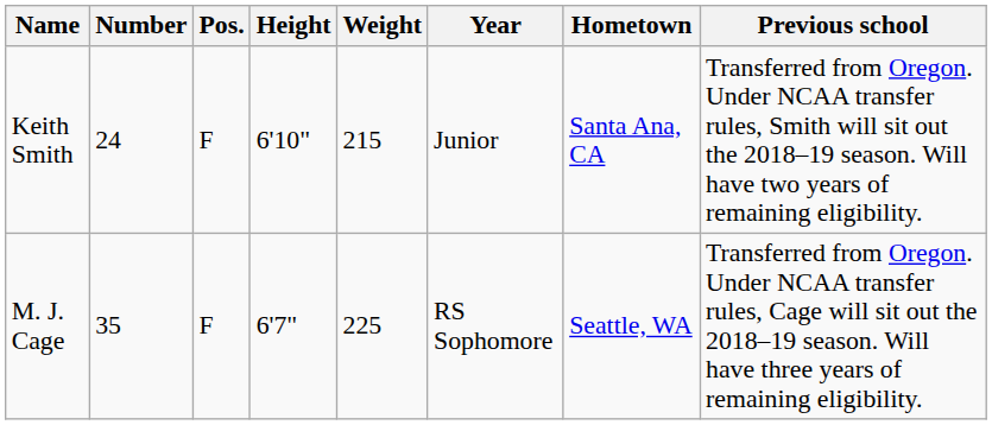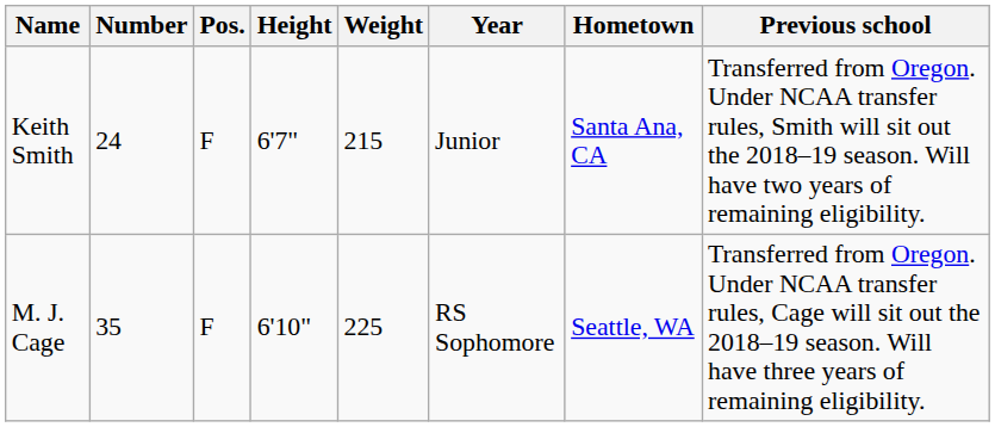Keith Smith | Height: 6'10" -> 6'7"
M. J. Cage | Height: 6'7" -> 6'10"
